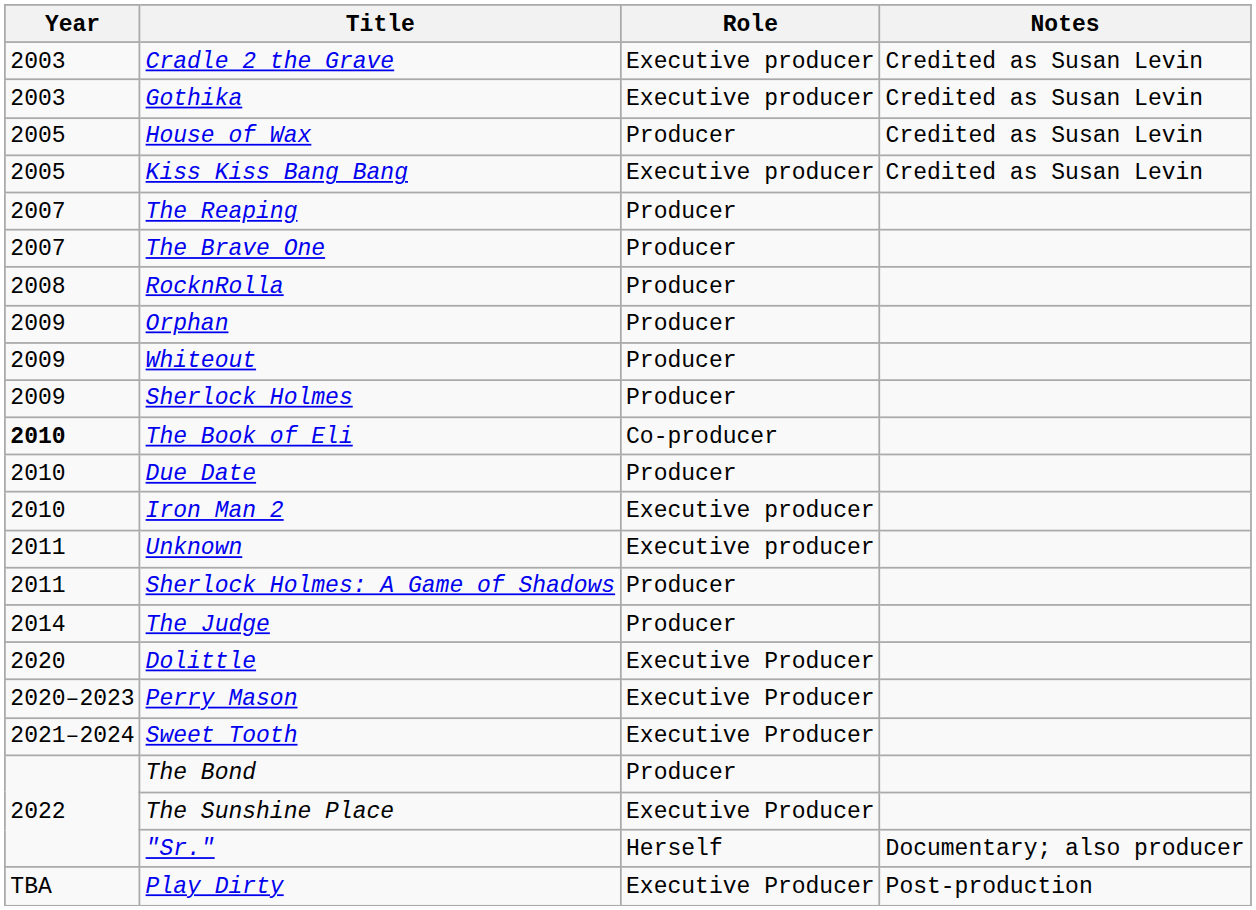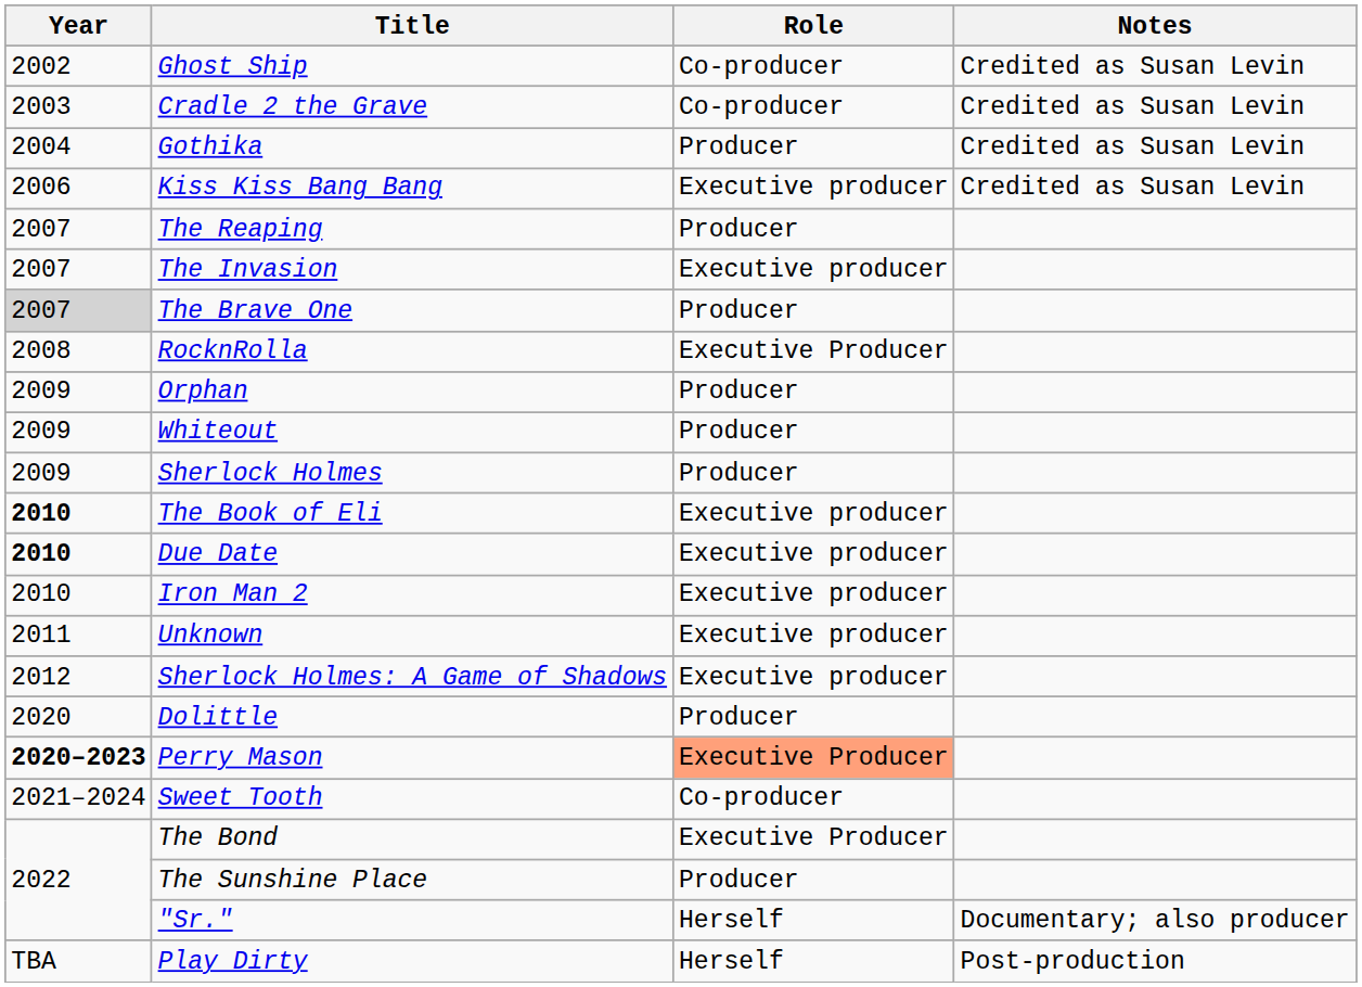+ row: 2002 | Ghost Ship | Co-producer | Credited as Susan Levin
Cradle 2 the Grave | Role: Executive producer -> Co-producer
Gothika | Year: 2003 -> 2004
Gothika | Role: Executive producer -> Producer
- row: 2005 | House of Wax | Producer | Credited as Susan Levin
Kiss Kiss Bang Bang | Year: 2005 -> 2006
+ row: 2007 | The Invasion | Executive producer
The Brave One | Year: no background -> lightgrey background
RocknRolla | Role: Producer -> Executive Producer
The Book of Eli | Role: Co-producer -> Executive producer
Due Date | Year: normal -> bold
Due Date | Role: Producer -> Executive producer
Sherlock Holmes: A Game of Shadows | Year: 2011 -> 2012
Sherlock Holmes: A Game of Shadows | Role: Producer -> Executive producer
- row: 2014 | The Judge | Producer
Dolittle | Role: Executive Producer -> Producer
Perry Mason | Year: normal -> bold
Perry Mason | Role: no background -> lightsalmon background
Sweet Tooth | Role: Executive Producer -> Co-producer
The Bond | Role: Producer -> Executive Producer
The Sunshine Place | Role: Executive Producer -> Producer
Play Dirty | Role: Executive Producer -> Herself
